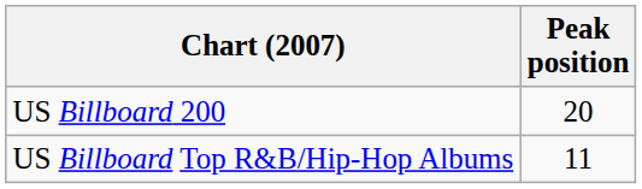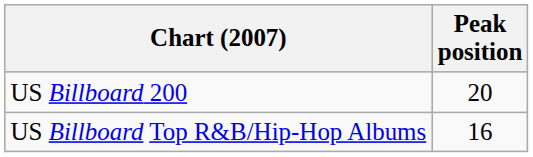US Billboard Top R&B/Hip-Hop Albums | Peak position: 11 -> 16
